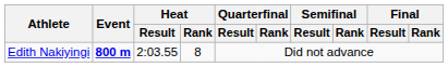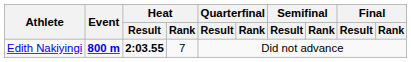Edith Nakiyingi | Heat / Result: normal -> bold
Edith Nakiyingi | Heat / Rank: 8 -> 7
